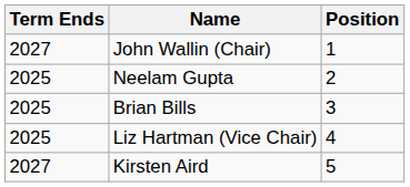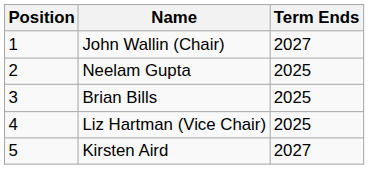columns swapped: Position <-> Term Ends
